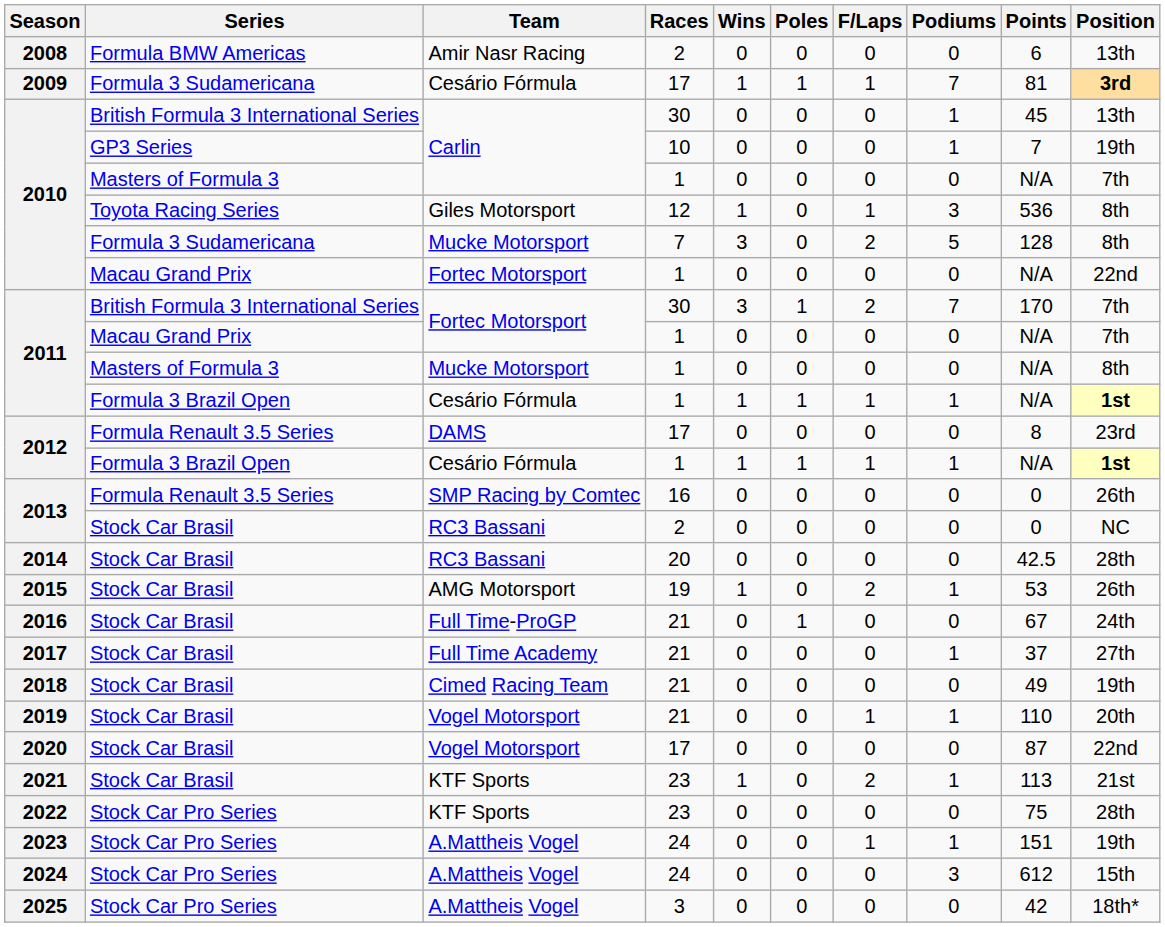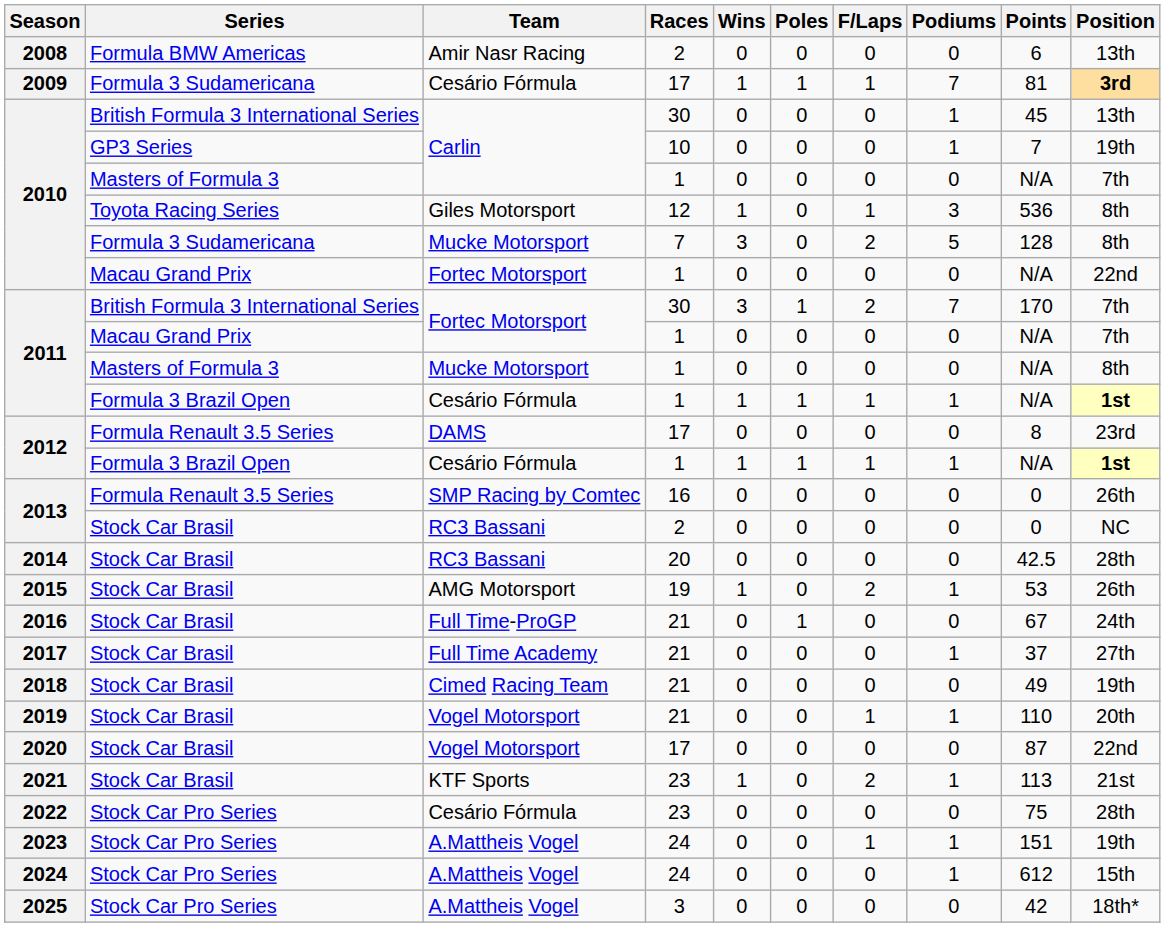2022 | Team: KTF Sports -> Cesário Fórmula
2024 | Podiums: 3 -> 1
